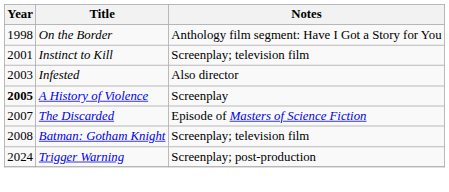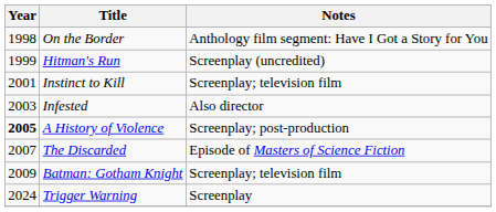+ row: 1999 | Hitman's Run | Screenplay (uncredited)
A History of Violence | Notes: Screenplay -> Screenplay; post-production
Batman: Gotham Knight | Year: 2008 -> 2009
Trigger Warning | Notes: Screenplay; post-production -> Screenplay
